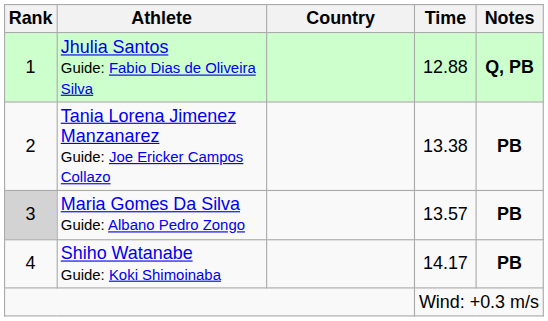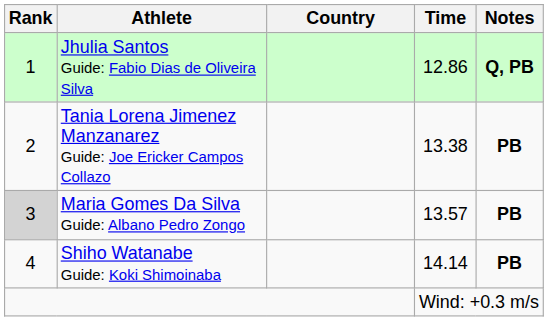Jhulia Santos Guide: Fabio Dias de Oliveira Silva | Time: 12.88 -> 12.86
Shiho Watanabe Guide: Koki Shimoinaba | Time: 14.17 -> 14.14
